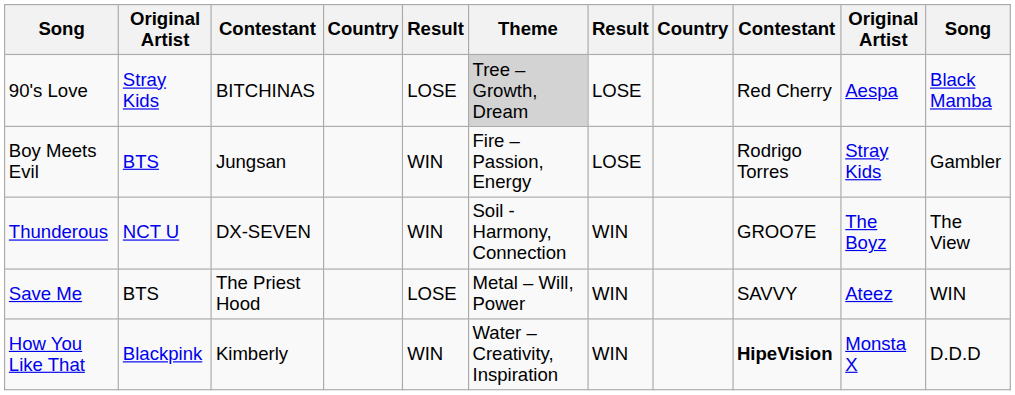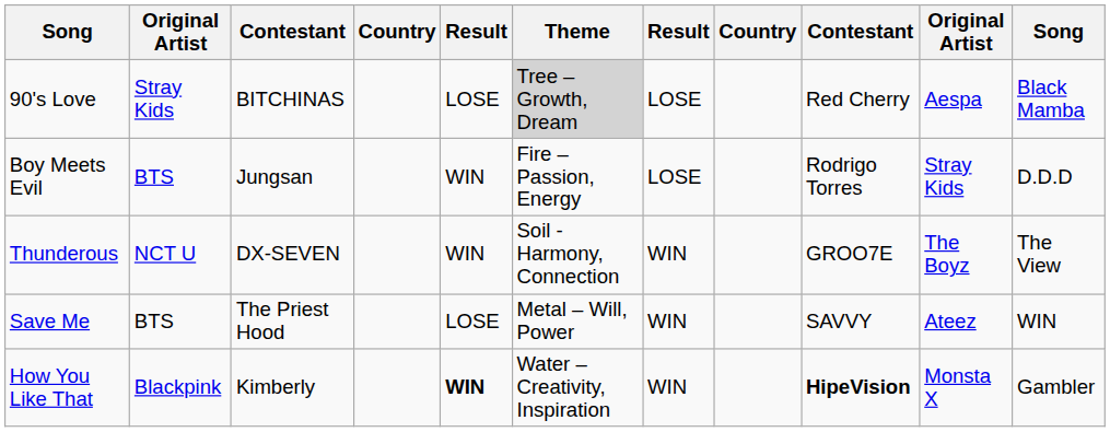Boy Meets Evil | column 11: Gambler -> D.D.D
How You Like That | column 5: normal -> bold
How You Like That | column 11: D.D.D -> Gambler
